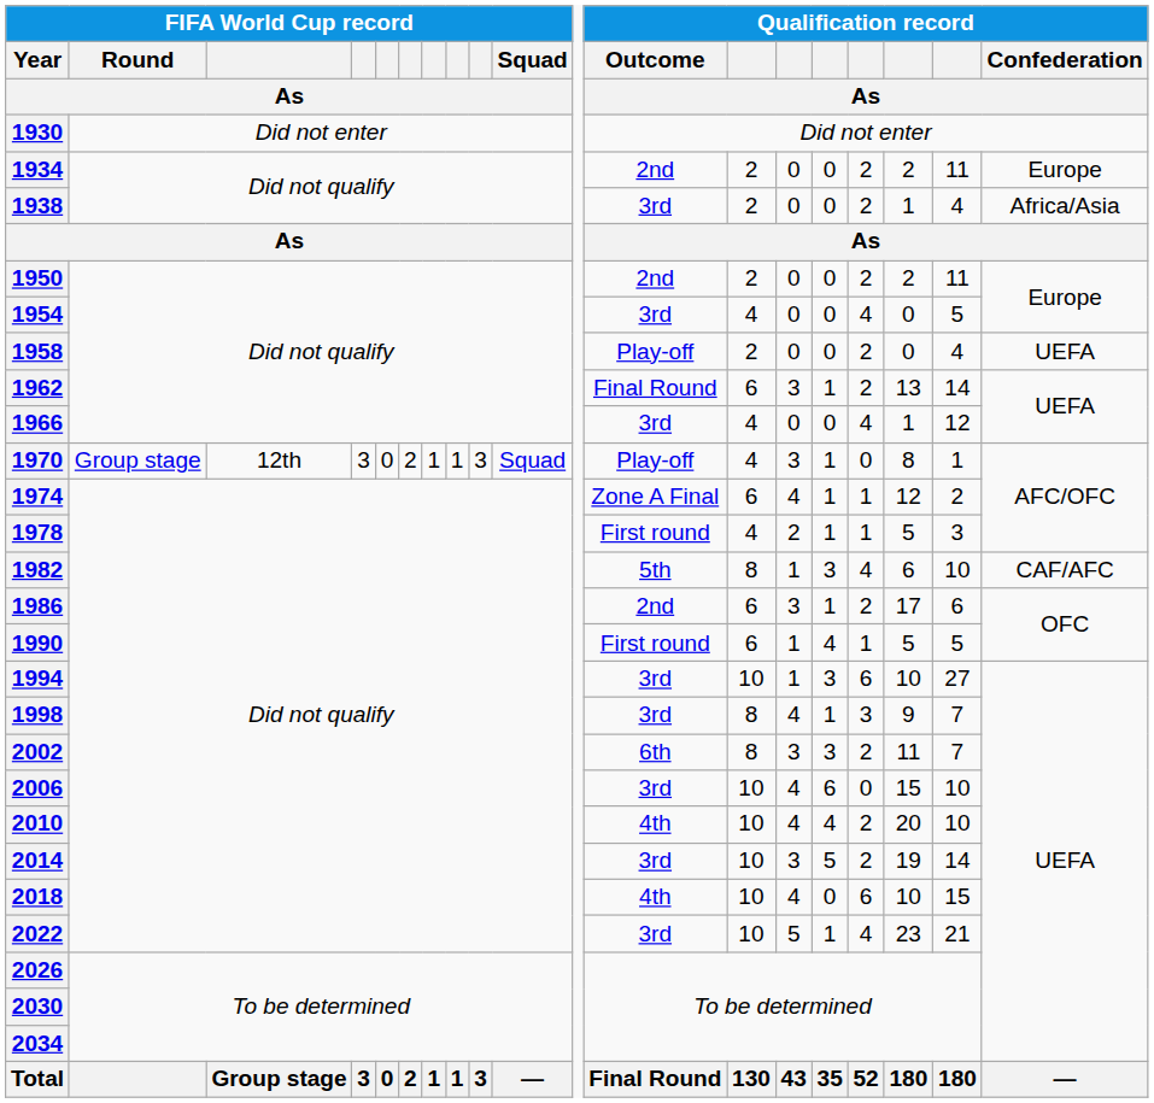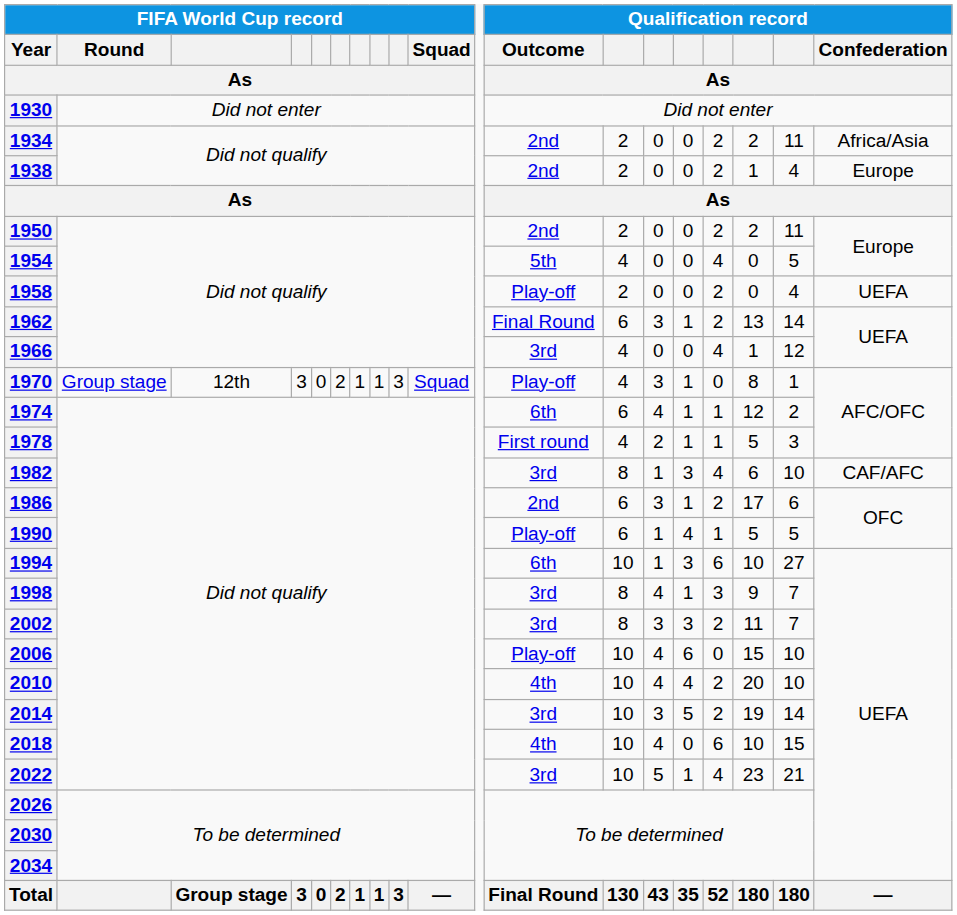1934 | Qualification record / Confederation / As: Europe -> Africa/Asia
1938 | Qualification record / Outcome / As: 3rd -> 2nd
1938 | Qualification record / Confederation / As: Africa/Asia -> Europe
1954 | Qualification record / Outcome / As: 3rd -> 5th
1974 | Qualification record / Outcome / As: Zone A Final -> 6th
1982 | Qualification record / Outcome / As: 5th -> 3rd
1990 | Qualification record / Outcome / As: First round -> Play-off
1994 | Qualification record / Outcome / As: 3rd -> 6th
2002 | Qualification record / Outcome / As: 6th -> 3rd
2006 | Qualification record / Outcome / As: 3rd -> Play-off
